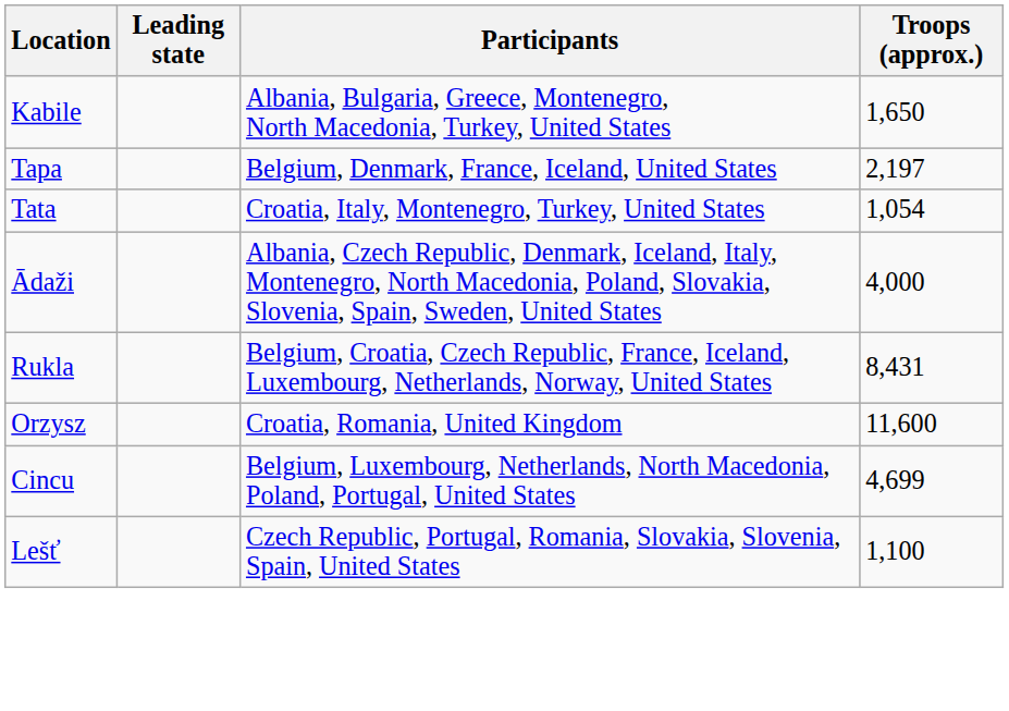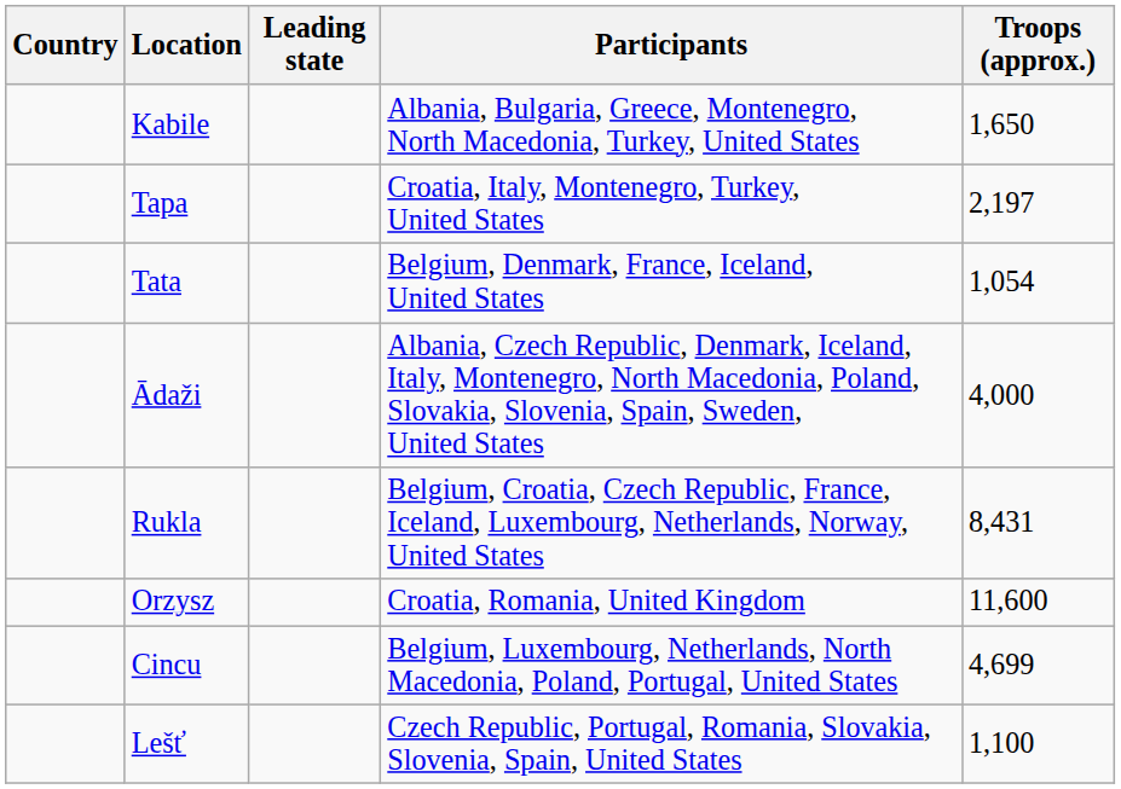+ column: Country
Tapa | Participants: Belgium, Denmark, France, Iceland, United States -> Croatia, Italy, Montenegro, Turkey, United States
Tata | Participants: Croatia, Italy, Montenegro, Turkey, United States -> Belgium, Denmark, France, Iceland, United States
